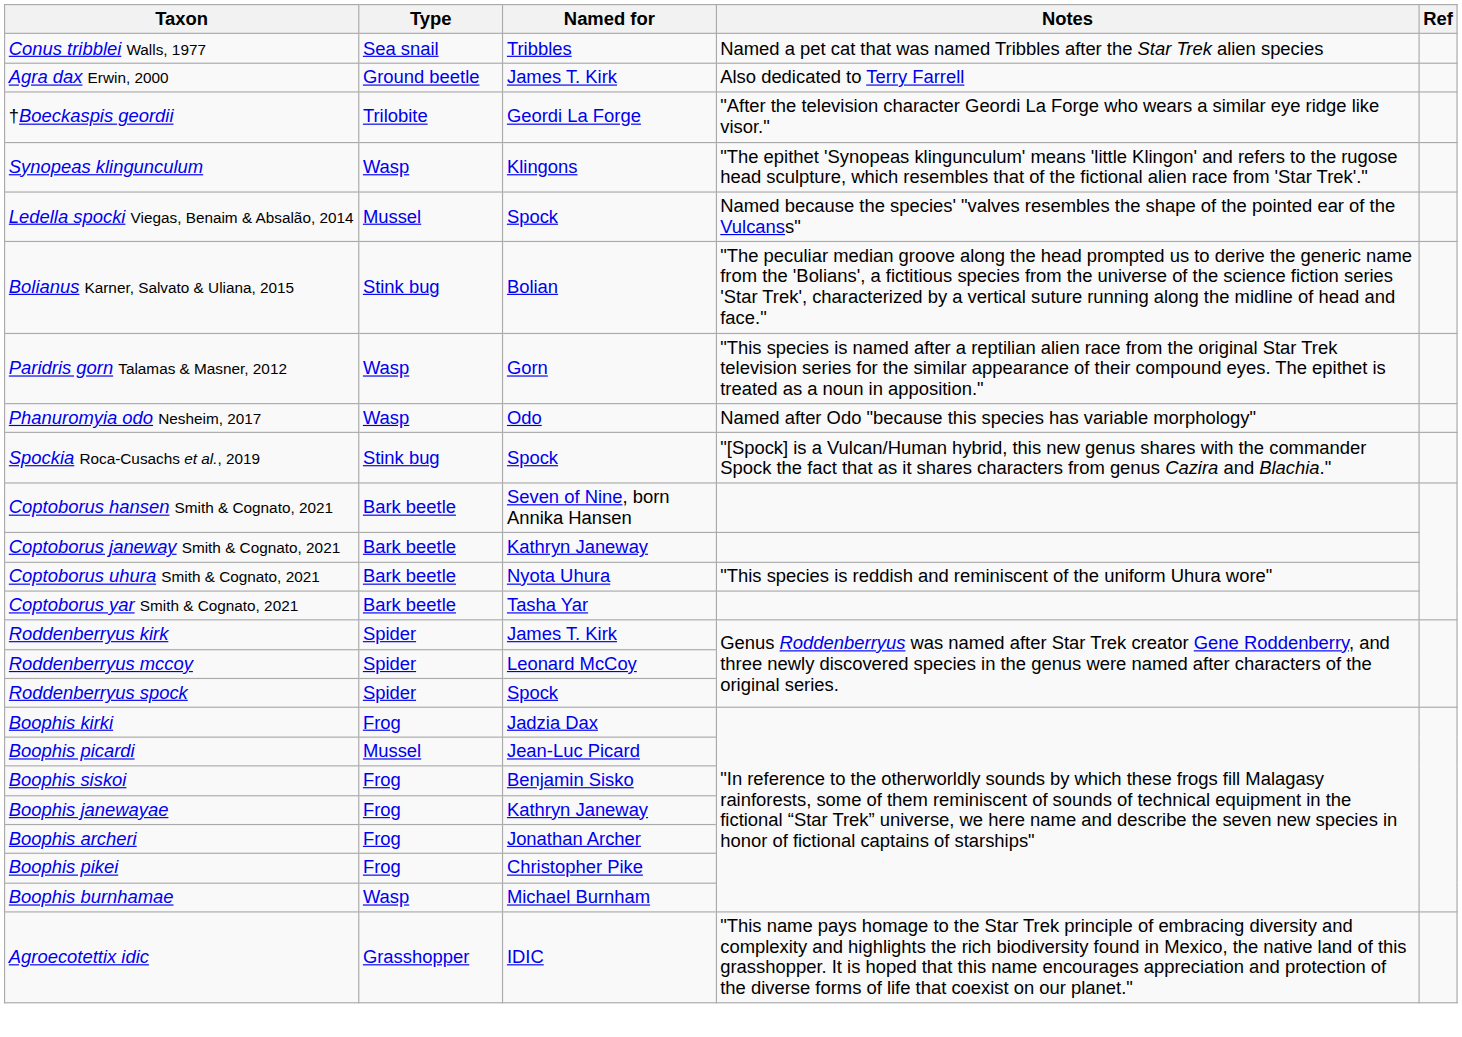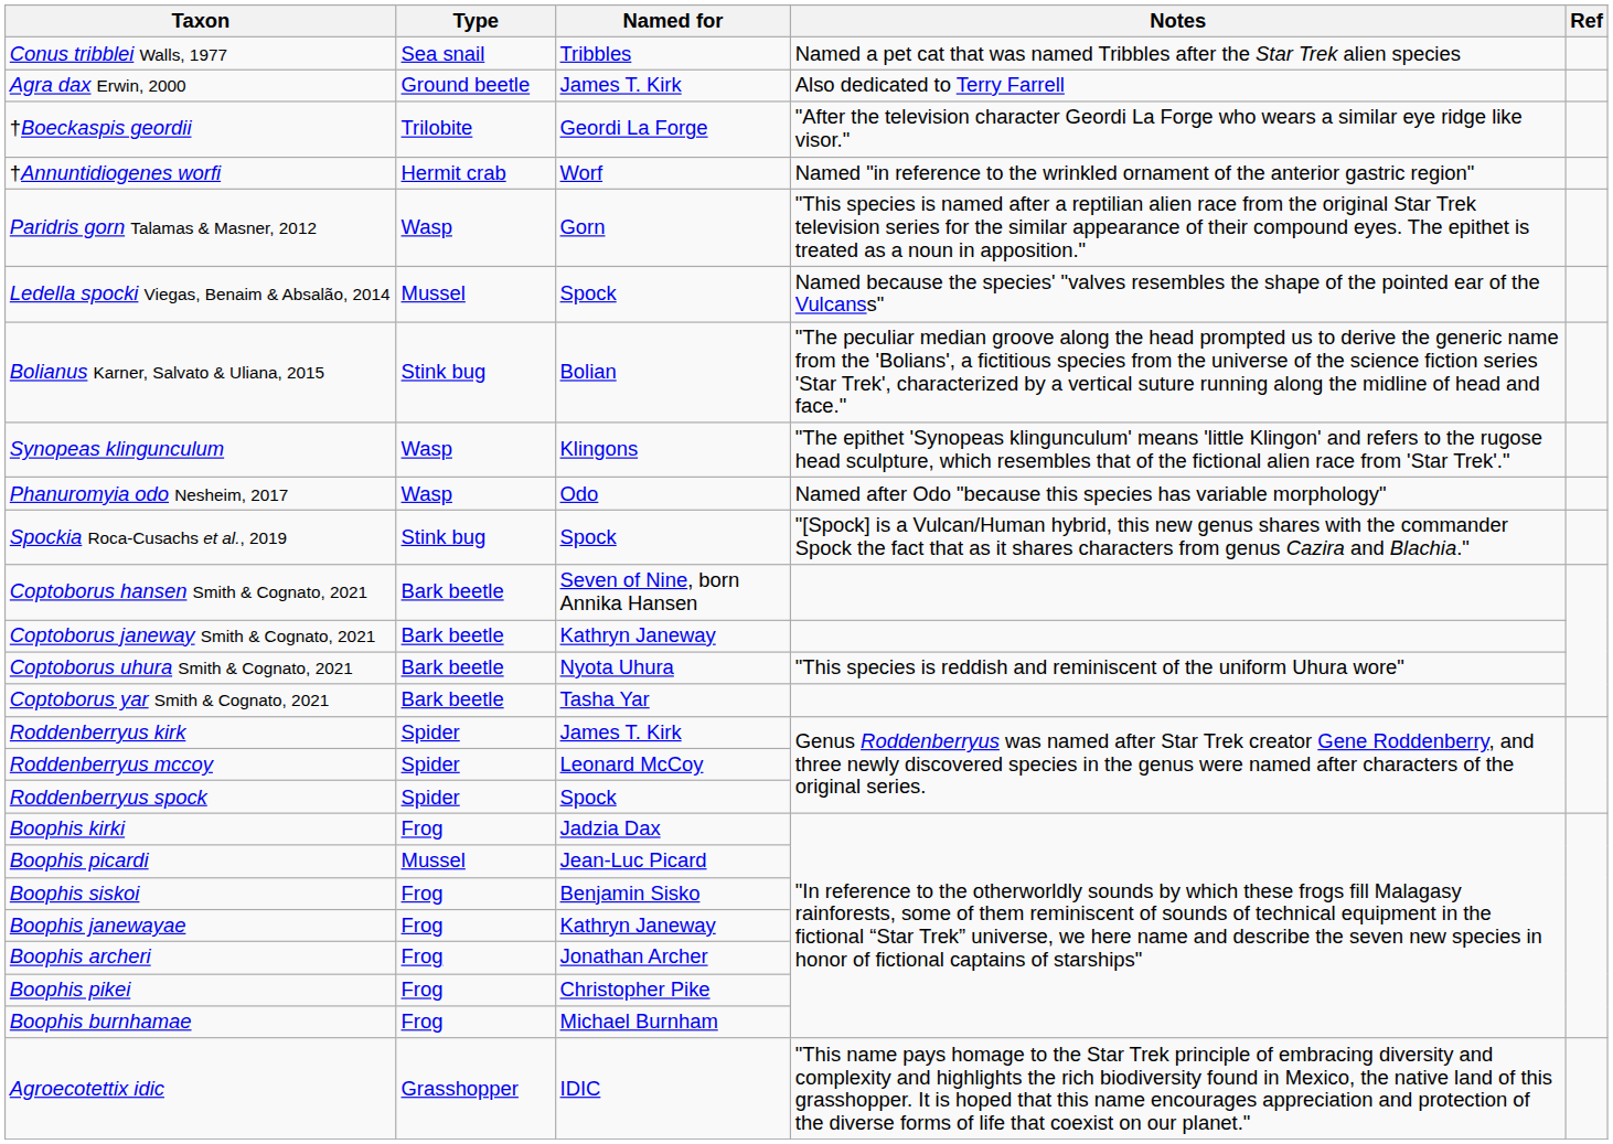+ row: †Annuntidiogenes worfi | Hermit crab | Worf | Named "in reference to the wrinkled ornament of the anterior gastric region"
rows swapped: Paridris gorn Talamas & Masner, 2012 <-> Synopeas klingunculum
Boophis burnhamae | Type: Wasp -> Frog
